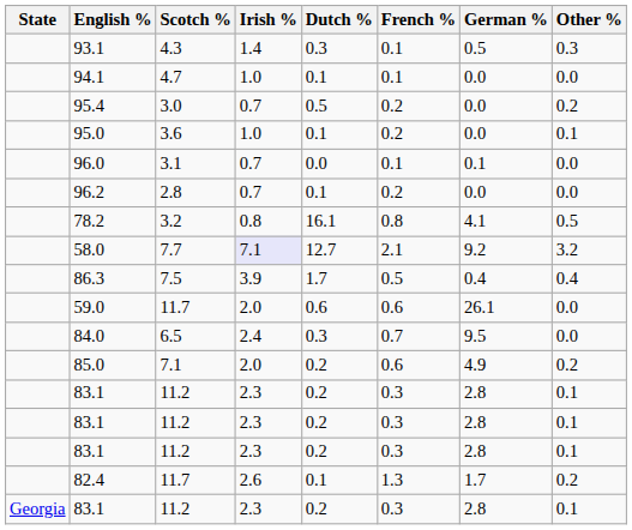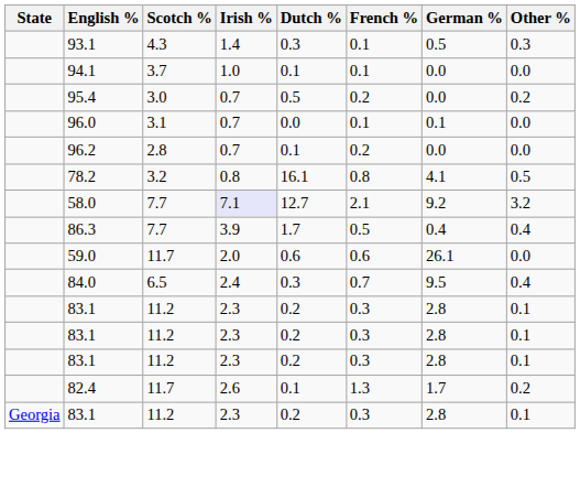94.1 | Scotch %: 4.7 -> 3.7
- row: 95.0 | 3.6 | 1.0 | 0.1 | 0.2 | 0.0 | 0.1
86.3 | Scotch %: 7.5 -> 7.7
84.0 | Other %: 0.0 -> 0.4
- row: 85.0 | 7.1 | 2.0 | 0.2 | 0.6 | 4.9 | 0.2
